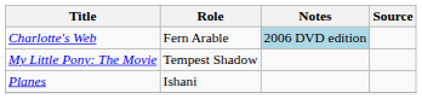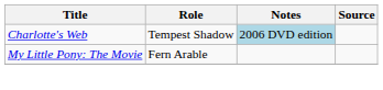Charlotte's Web | Role: Fern Arable -> Tempest Shadow
My Little Pony: The Movie | Role: Tempest Shadow -> Fern Arable
- row: Planes | Ishani
